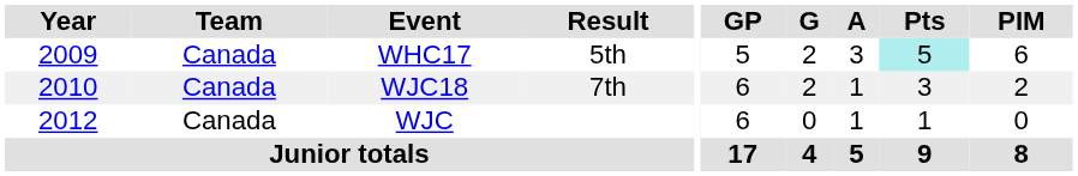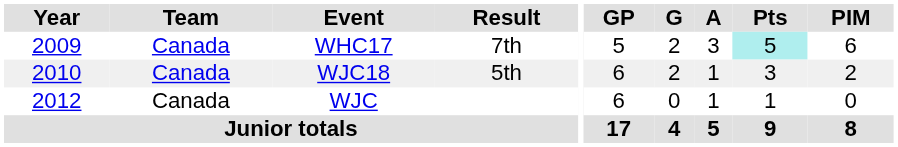WHC17 | Result: 5th -> 7th
WJC18 | Result: 7th -> 5th
